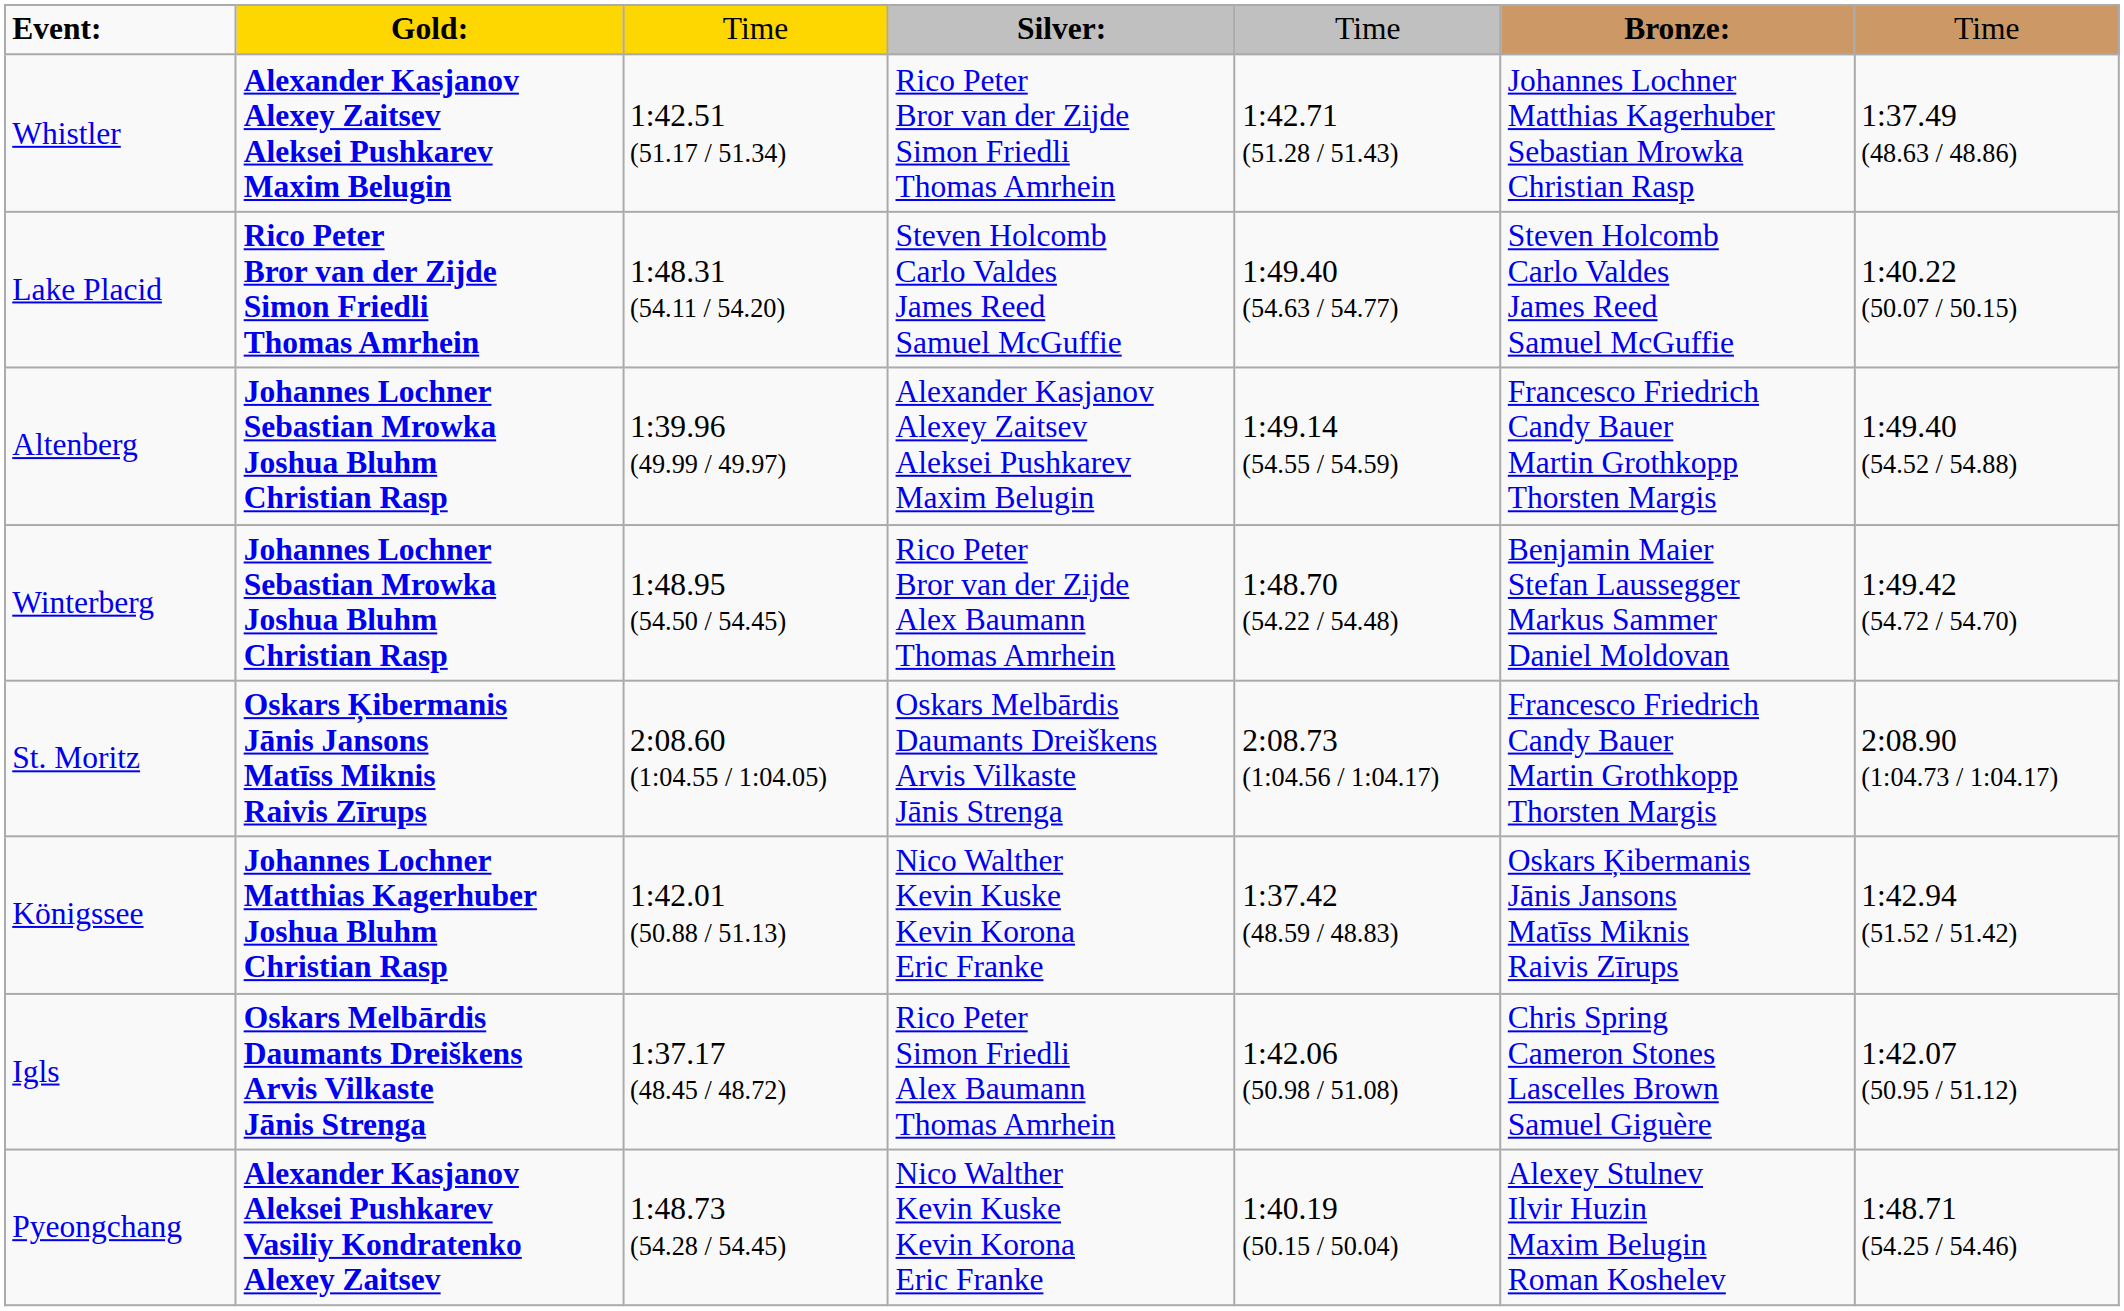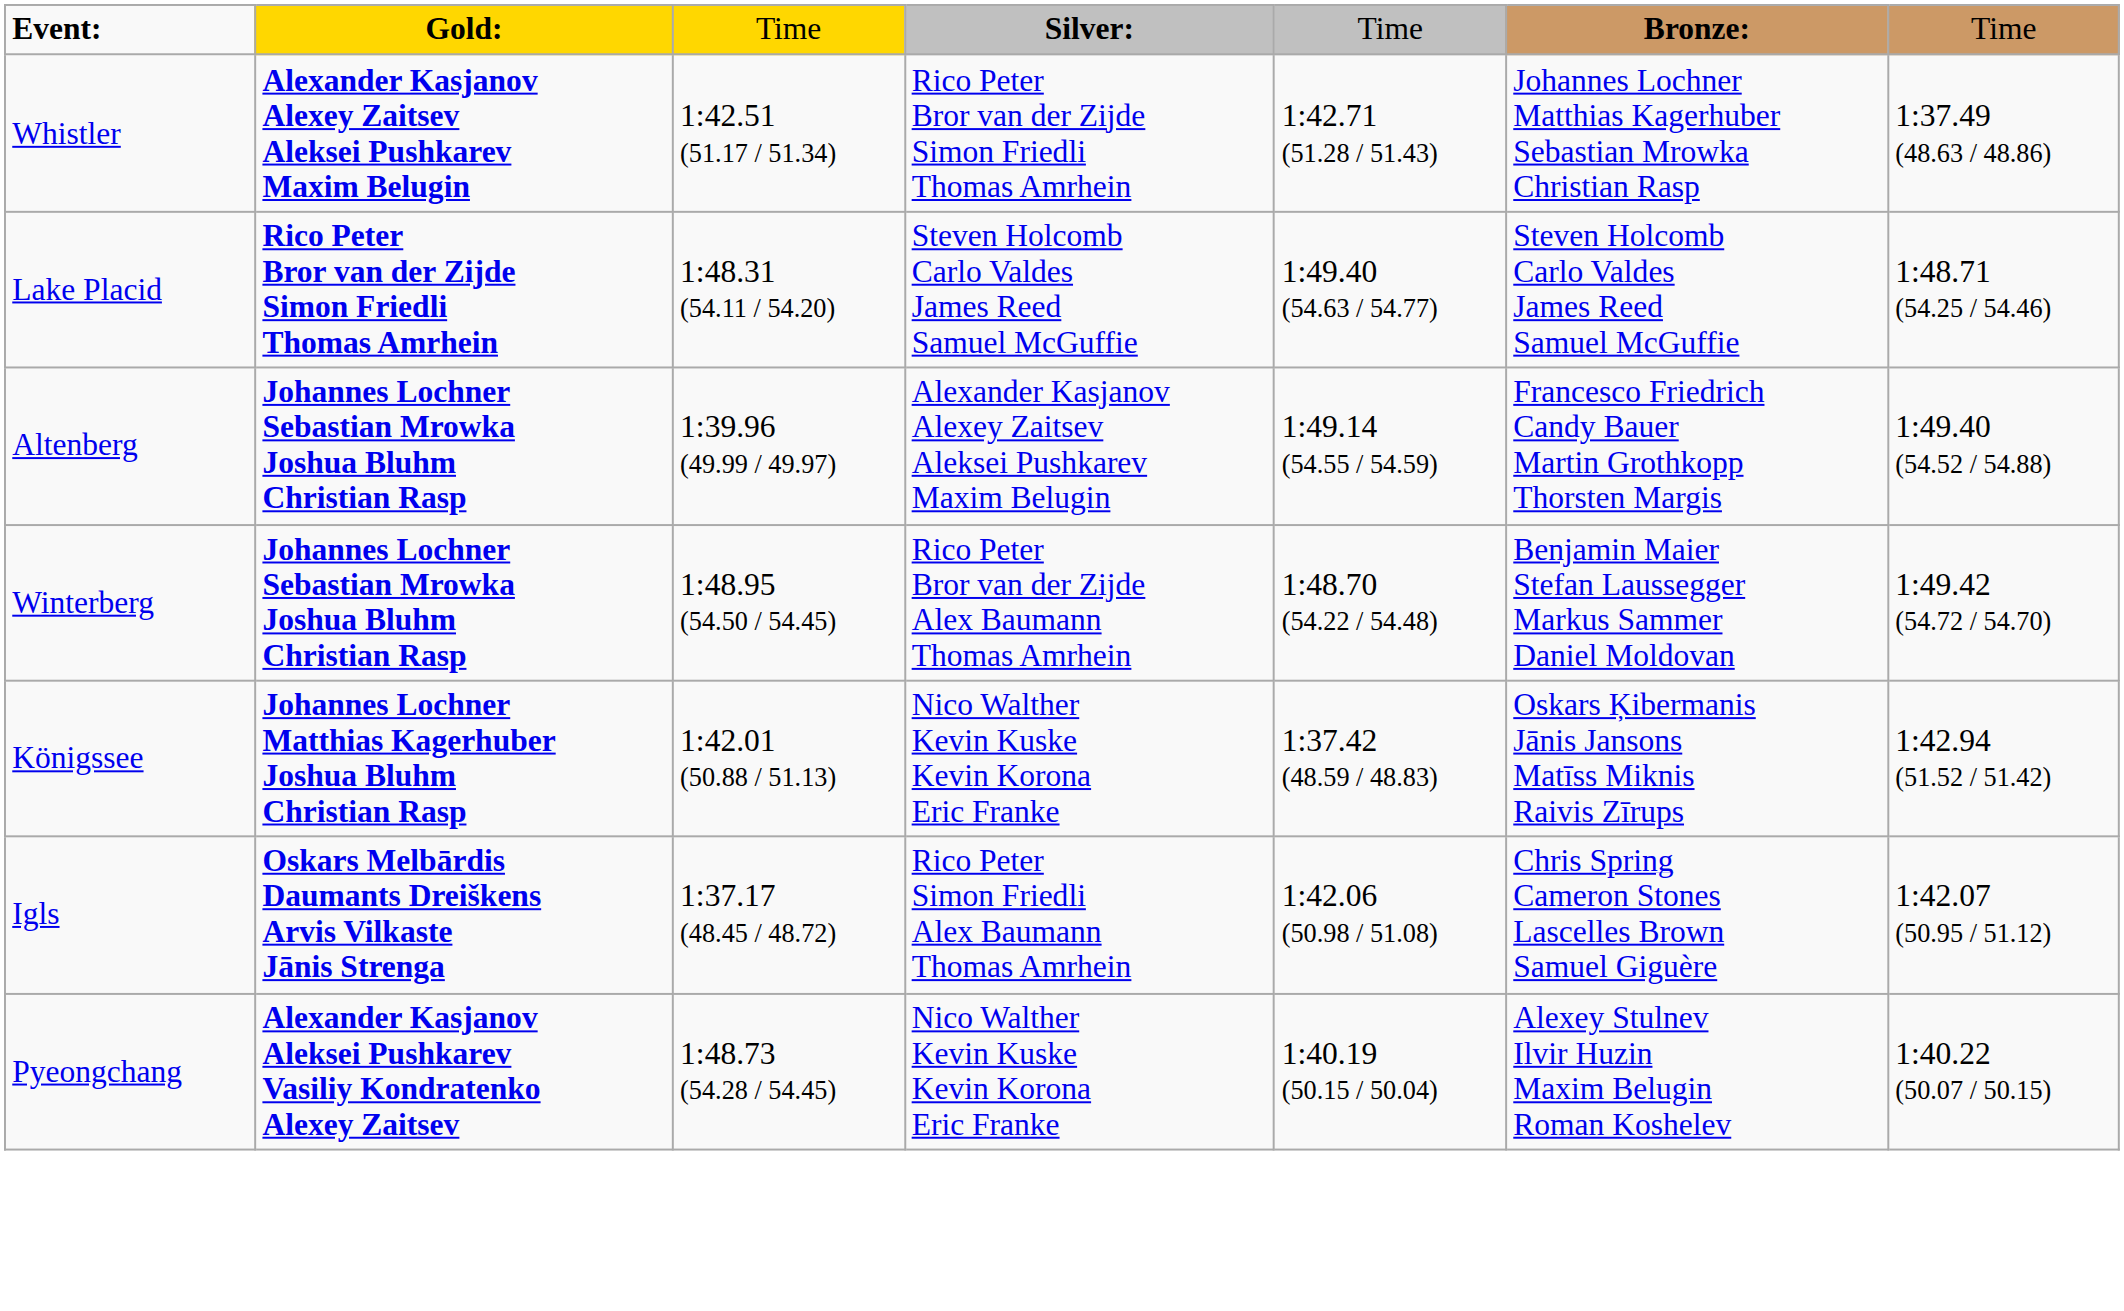Lake Placid | column 7: 1:40.22 (50.07 / 50.15) -> 1:48.71 (54.25 / 54.46)
- row: St. Moritz | Oskars Ķibermanis Jānis Jansons Matīss Miknis Raivis Zīrups | 2:08.60 (1:04.55 / 1:04.05) | Oskars Melbārdis Daumants Dreiškens Arvis Vilkaste Jānis Strenga | 2:08.73 (1:04.56 / 1:04.17) | Francesco Friedrich Candy Bauer Martin Grothkopp Thorsten Margis | 2:08.90 (1:04.73 / 1:04.17)
Pyeongchang | column 7: 1:48.71 (54.25 / 54.46) -> 1:40.22 (50.07 / 50.15)
